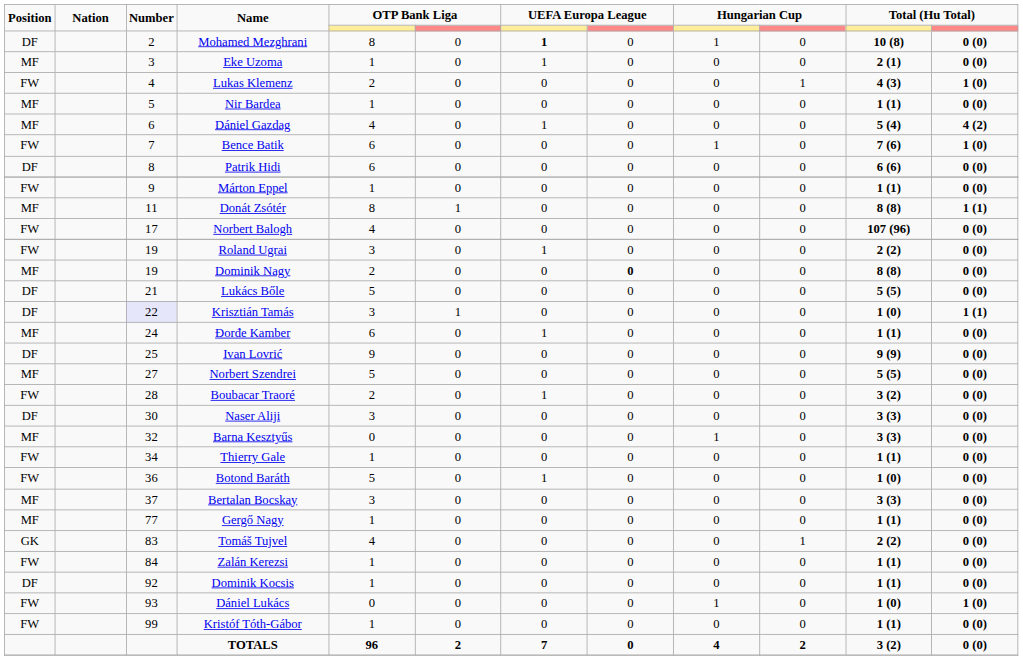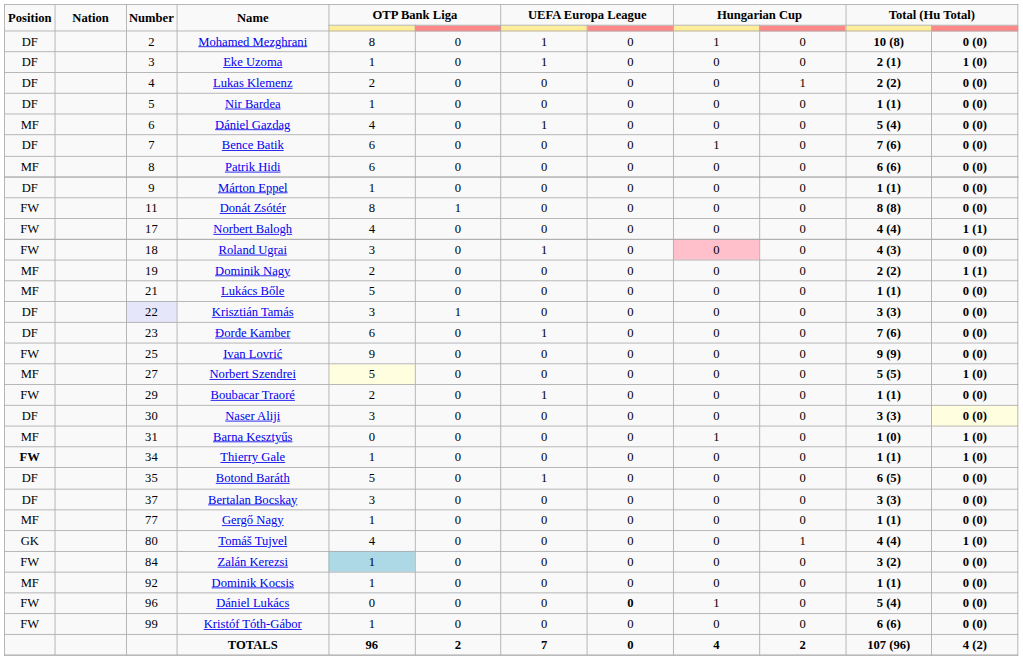Mohamed Mezghrani | column 7: bold -> normal
Eke Uzoma | Position: MF -> DF
Eke Uzoma | column 12: 0 (0) -> 1 (0)
Lukas Klemenz | Position: FW -> DF
Lukas Klemenz | column 11: 4 (3) -> 2 (2)
Lukas Klemenz | column 12: 1 (0) -> 0 (0)
Nir Bardea | Position: MF -> DF
Dániel Gazdag | column 12: 4 (2) -> 0 (0)
Bence Batik | Position: FW -> DF
Bence Batik | column 12: 1 (0) -> 0 (0)
Patrik Hidi | Position: DF -> MF
Márton Eppel | Position: FW -> DF
Donát Zsótér | Position: MF -> FW
Donát Zsótér | column 12: 1 (1) -> 0 (0)
Norbert Balogh | column 11: 107 (96) -> 4 (4)
Norbert Balogh | column 12: 0 (0) -> 1 (1)
Roland Ugrai | Number: 19 -> 18
Roland Ugrai | column 9: no background -> pink background
Roland Ugrai | column 11: 2 (2) -> 4 (3)
Dominik Nagy | column 8: bold -> normal
Dominik Nagy | column 11: 8 (8) -> 2 (2)
Dominik Nagy | column 12: 0 (0) -> 1 (1)
Lukács Bőle | Position: DF -> MF
Lukács Bőle | column 11: 5 (5) -> 1 (1)
Krisztián Tamás | column 11: 1 (0) -> 3 (3)
Krisztián Tamás | column 12: 1 (1) -> 0 (0)
Đorđe Kamber | Position: MF -> DF
Đorđe Kamber | Number: 24 -> 23
Đorđe Kamber | column 11: 1 (1) -> 7 (6)
Ivan Lovrić | Position: DF -> FW
Norbert Szendrei | column 5: no background -> lightyellow background
Norbert Szendrei | column 12: 0 (0) -> 1 (0)
Boubacar Traoré | Number: 28 -> 29
Boubacar Traoré | column 11: 3 (2) -> 1 (1)
Naser Aliji | column 12: no background -> lightyellow background
Barna Kesztyűs | Number: 32 -> 31
Barna Kesztyűs | column 11: 3 (3) -> 1 (0)
Barna Kesztyűs | column 12: 0 (0) -> 1 (0)
Thierry Gale | Position: normal -> bold
Thierry Gale | column 12: 0 (0) -> 1 (0)
Botond Baráth | Position: FW -> DF
Botond Baráth | Number: 36 -> 35
Botond Baráth | column 11: 1 (0) -> 6 (5)
Bertalan Bocskay | Position: MF -> DF
Tomáš Tujvel | Number: 83 -> 80
Tomáš Tujvel | column 11: 2 (2) -> 4 (4)
Tomáš Tujvel | column 12: 0 (0) -> 1 (0)
Zalán Kerezsi | column 5: no background -> lightblue background
Zalán Kerezsi | column 11: 1 (1) -> 3 (2)
Dominik Kocsis | Position: DF -> MF
Dániel Lukács | Number: 93 -> 96
Dániel Lukács | column 8: normal -> bold
Dániel Lukács | column 11: 1 (0) -> 5 (4)
Dániel Lukács | column 12: 1 (0) -> 0 (0)
Kristóf Tóth-Gábor | column 11: 1 (1) -> 6 (6)
TOTALS | column 11: 3 (2) -> 107 (96)
TOTALS | column 12: 0 (0) -> 4 (2)
